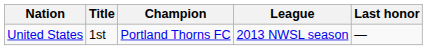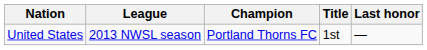columns swapped: League <-> Title
